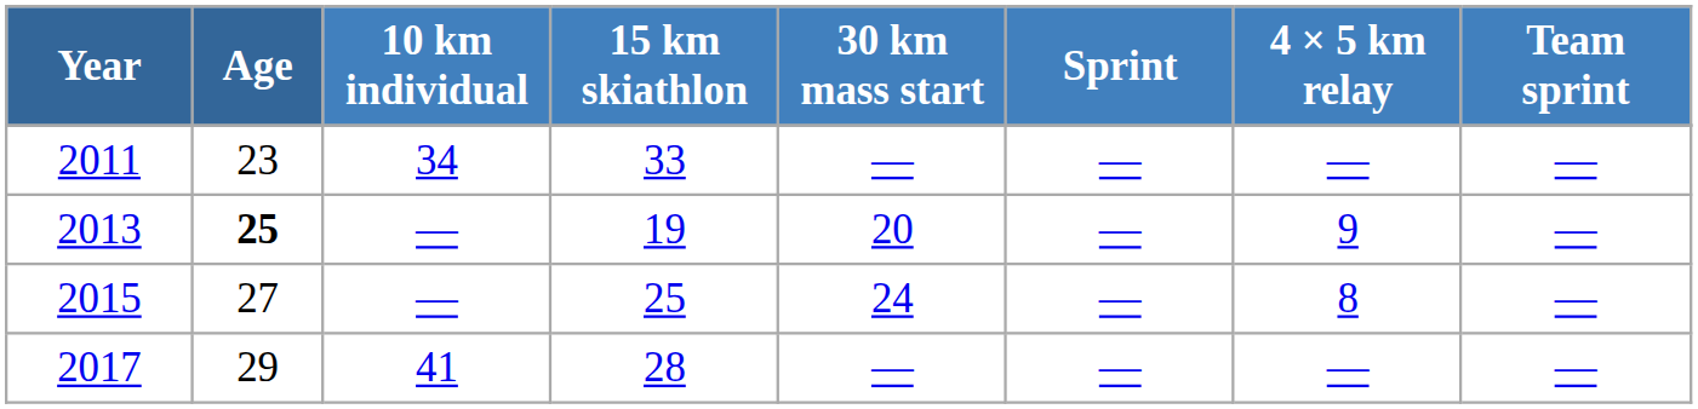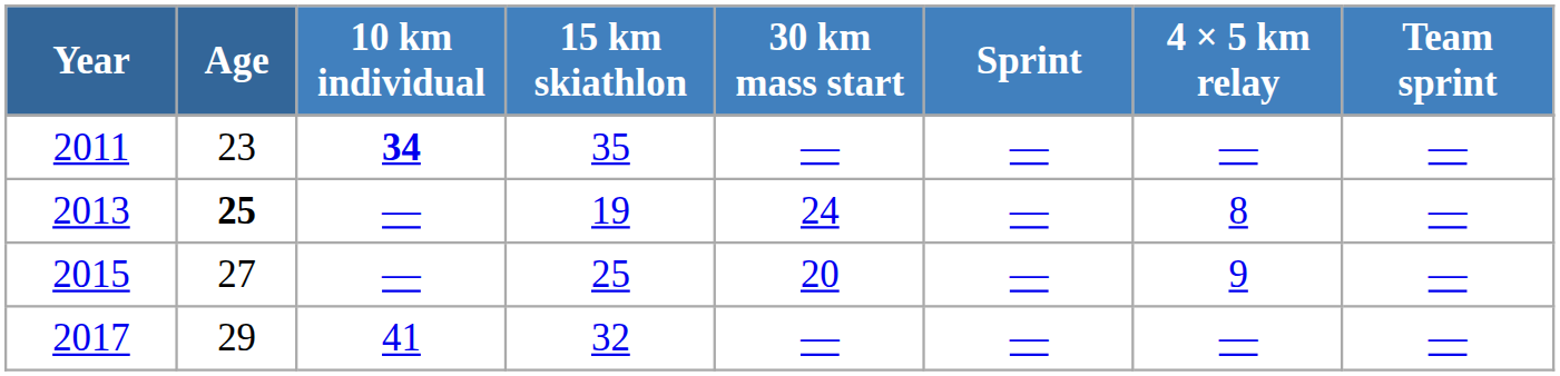2011 | 10 km individual: normal -> bold
2011 | 15 km skiathlon: 33 -> 35
2013 | 30 km mass start: 20 -> 24
2013 | 4 × 5 km relay: 9 -> 8
2015 | 30 km mass start: 24 -> 20
2015 | 4 × 5 km relay: 8 -> 9
2017 | 15 km skiathlon: 28 -> 32
